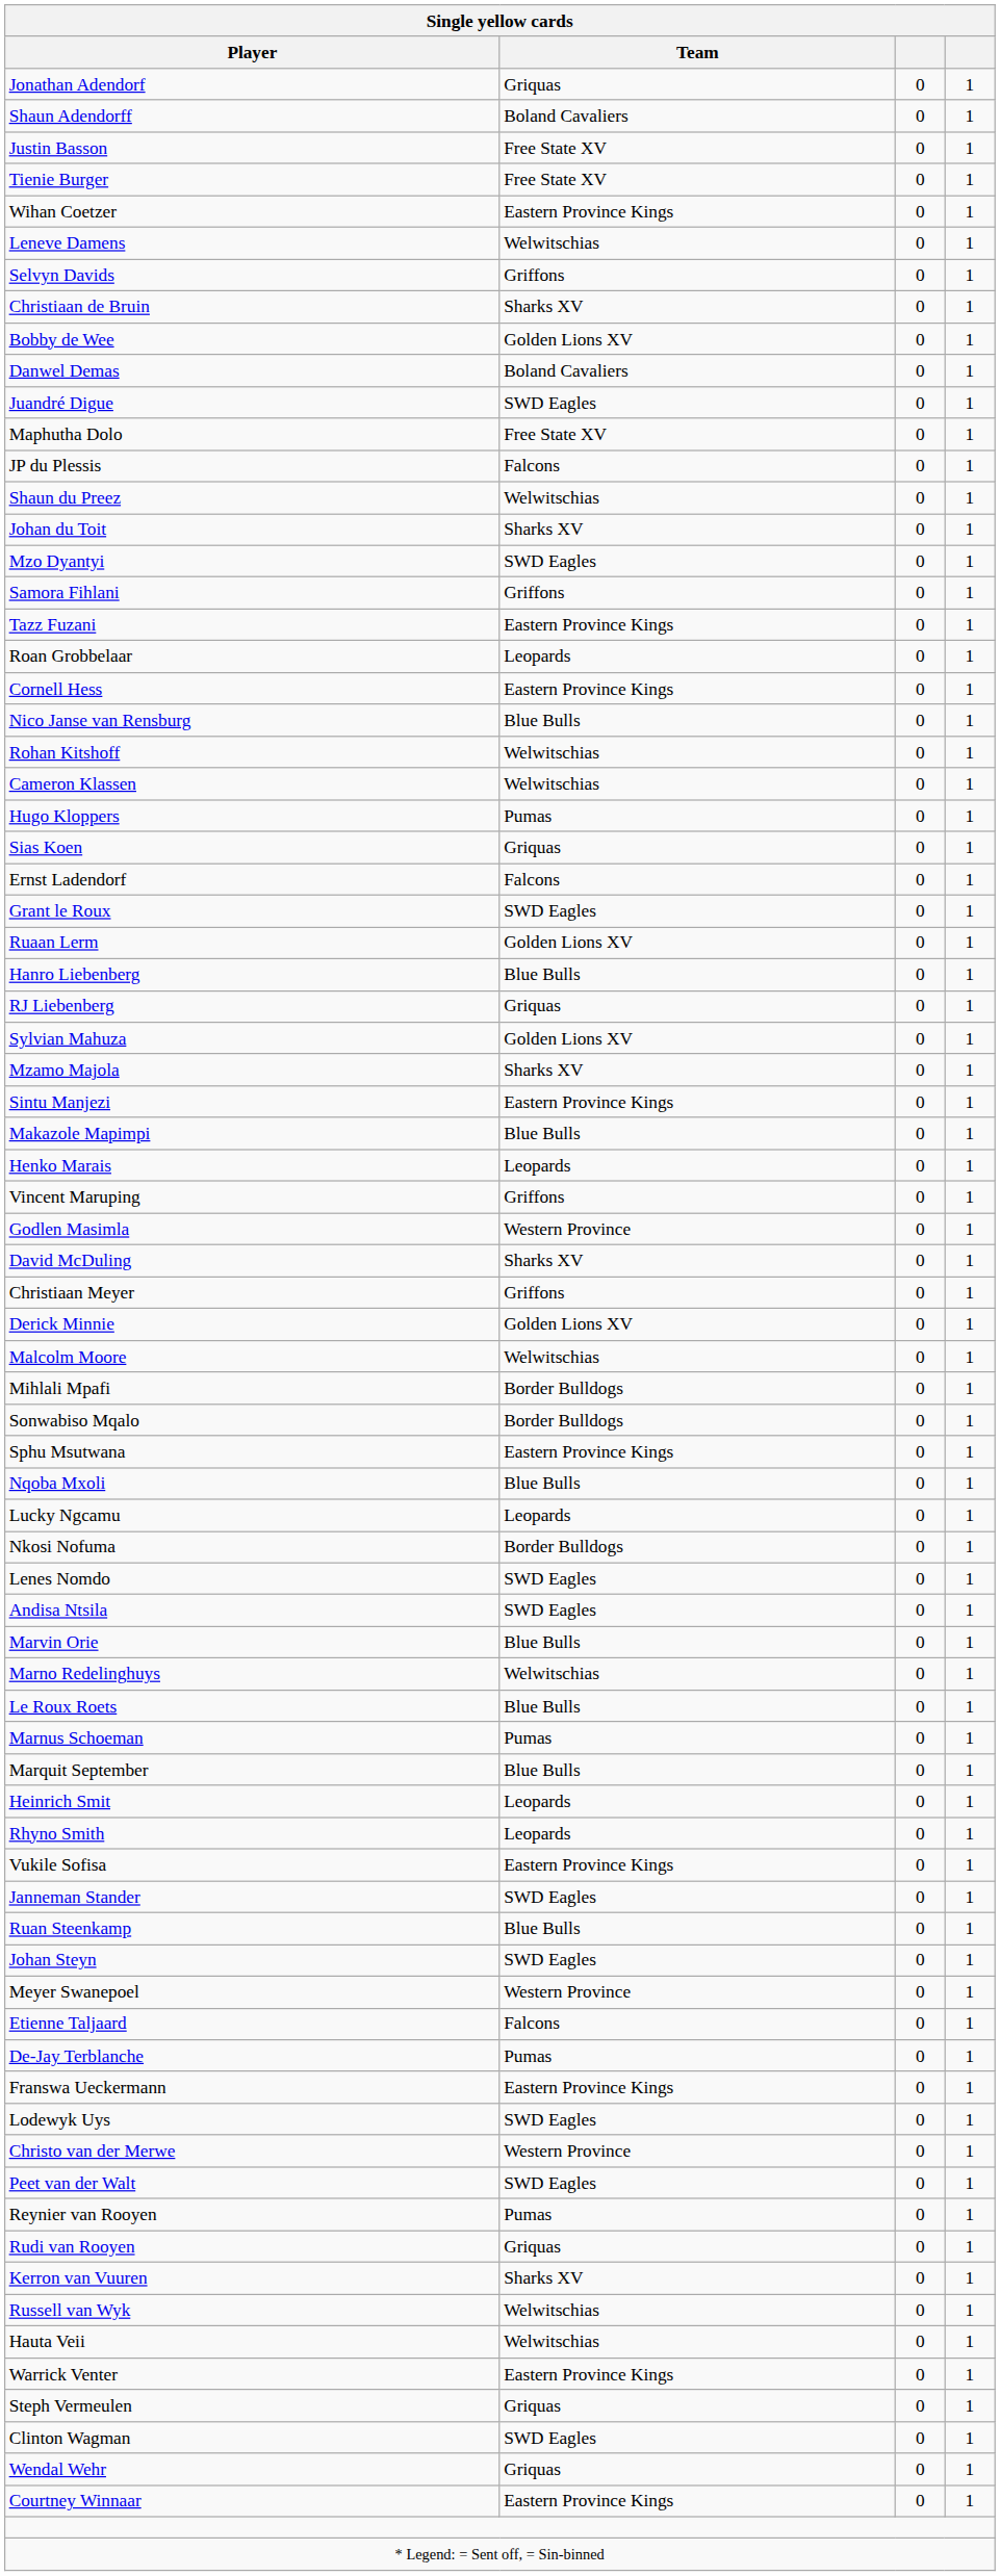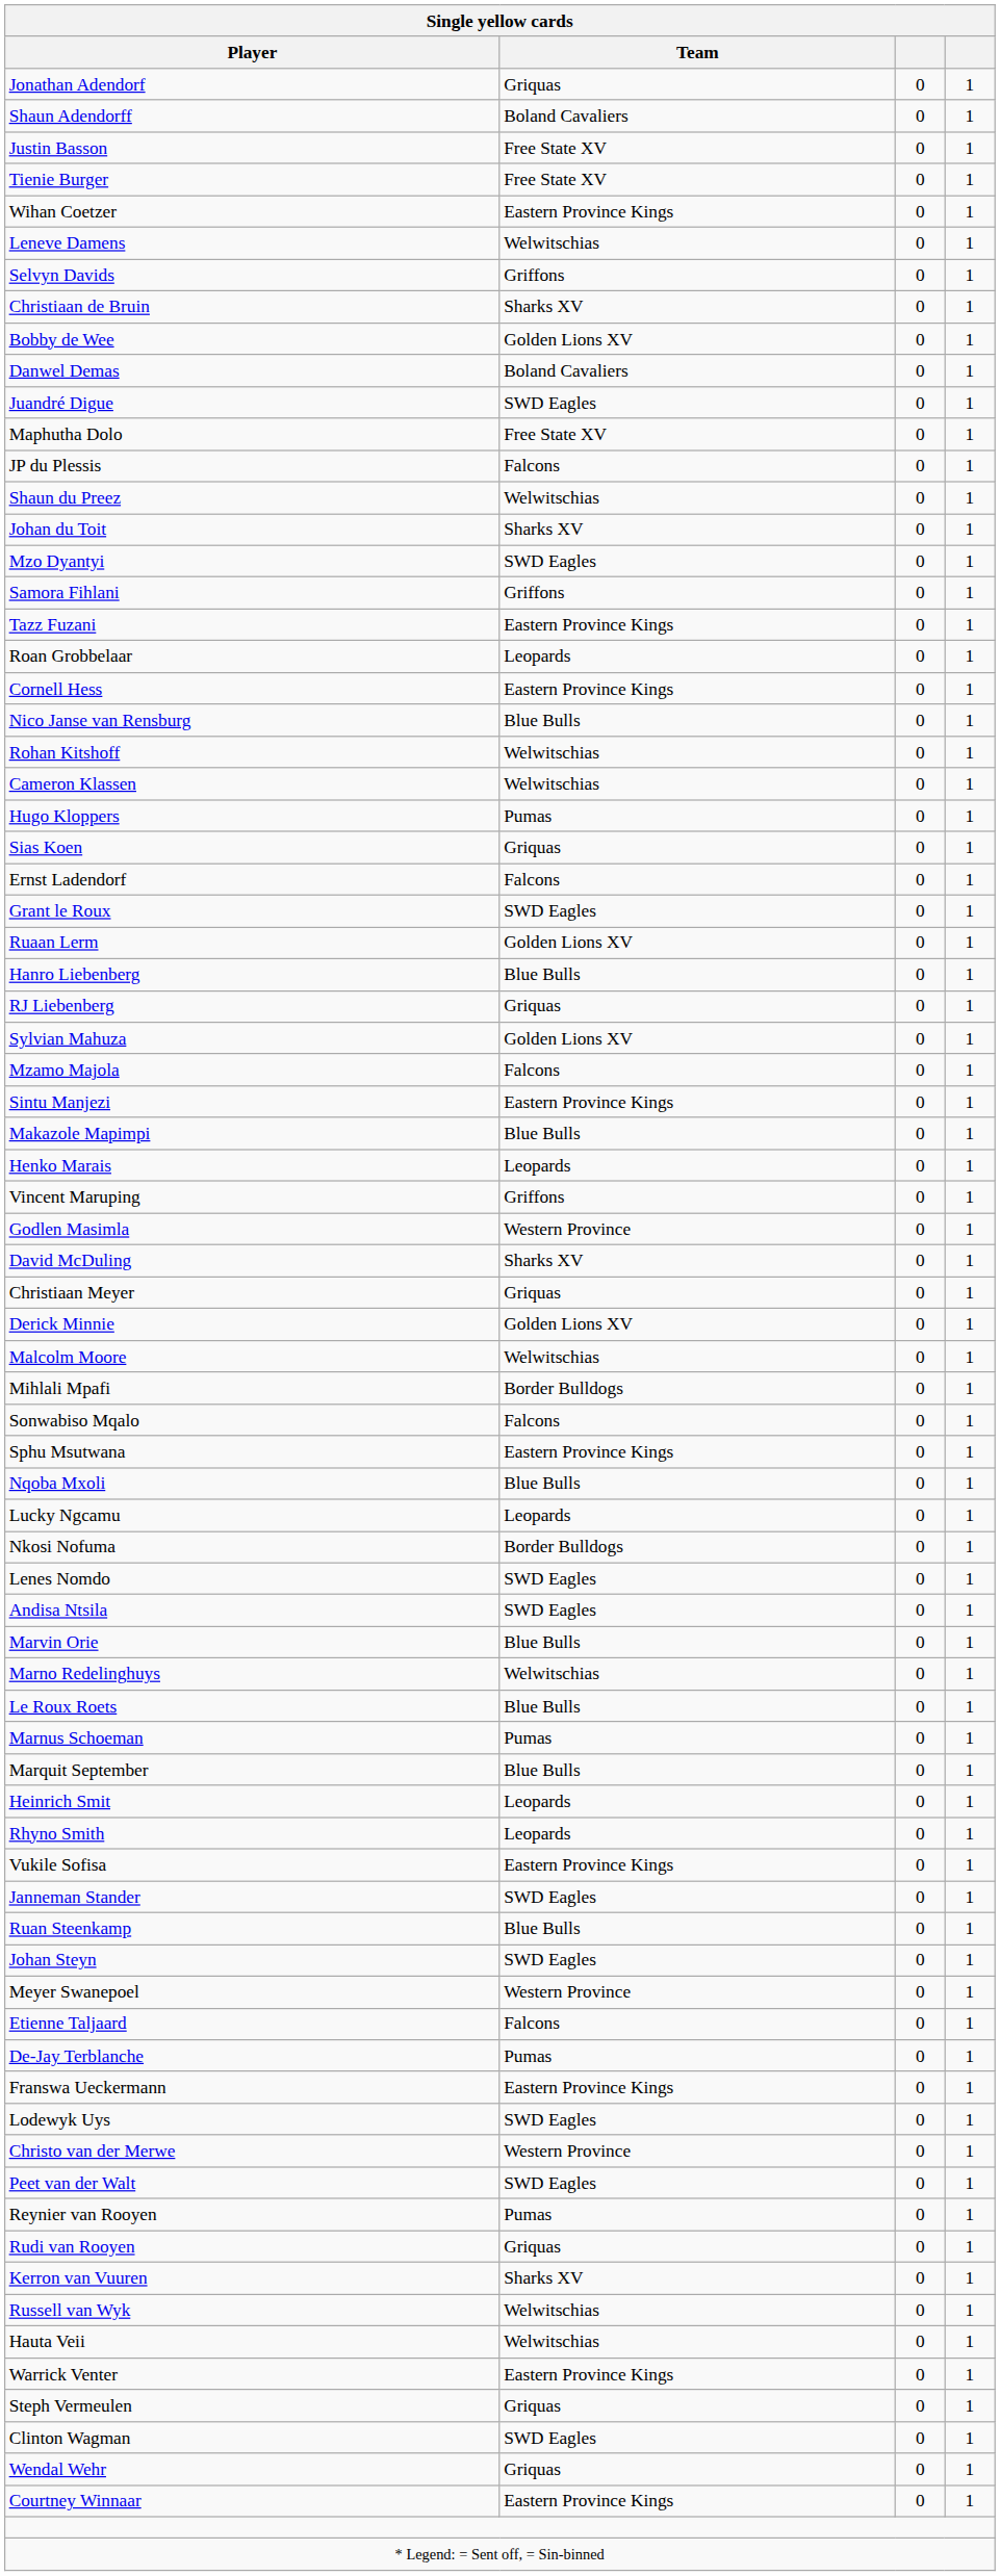Mzamo Majola | Team: Sharks XV -> Falcons
Christiaan Meyer | Team: Griffons -> Griquas
Sonwabiso Mqalo | Team: Border Bulldogs -> Falcons
